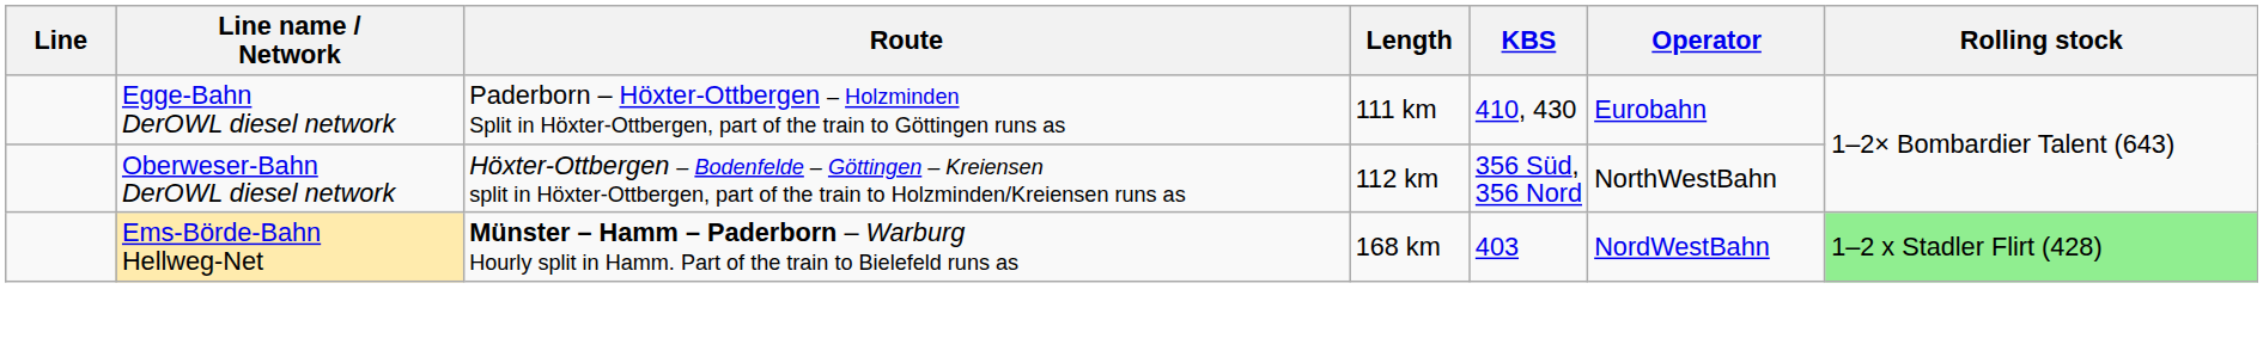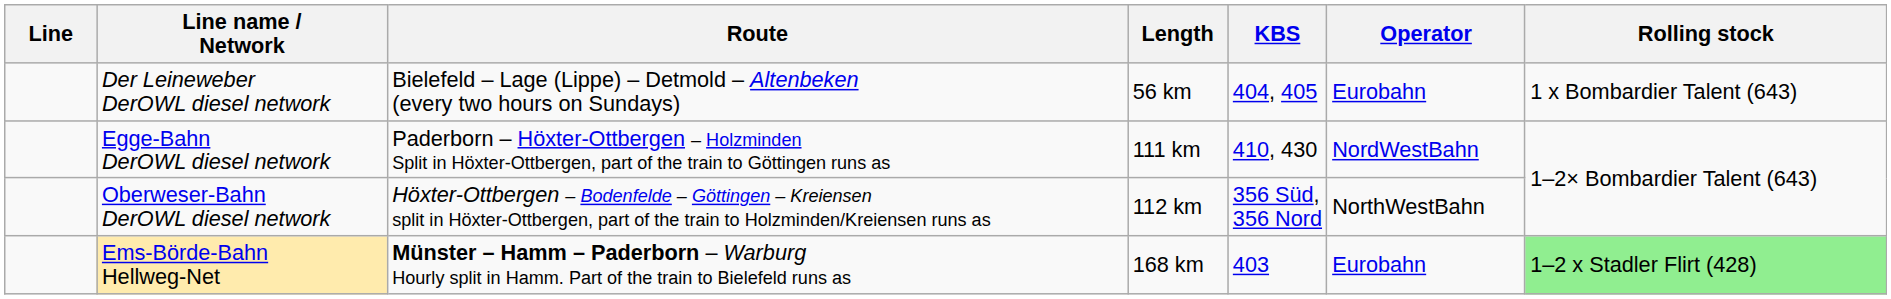+ row: Der Leineweber DerOWL diesel network | Bielefeld – Lage (Lippe) – Detmold – Altenbeken (every two hours on Sundays) | 56 km | 404, 405 | Eurobahn | 1 x Bombardier Talent (643)
Egge-Bahn DerOWL diesel network | Operator: Eurobahn -> NordWestBahn
Ems-Börde-Bahn Hellweg-Net | Operator: NordWestBahn -> Eurobahn
